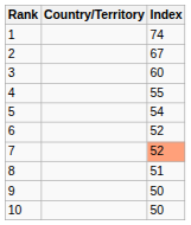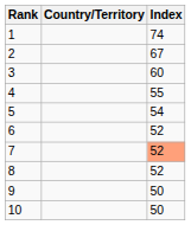8 | Index: 51 -> 52
